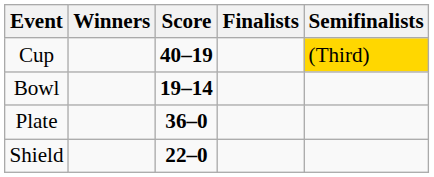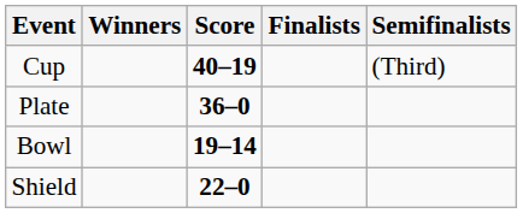Cup | Semifinalists: gold background -> no background
rows swapped: Plate <-> Bowl
